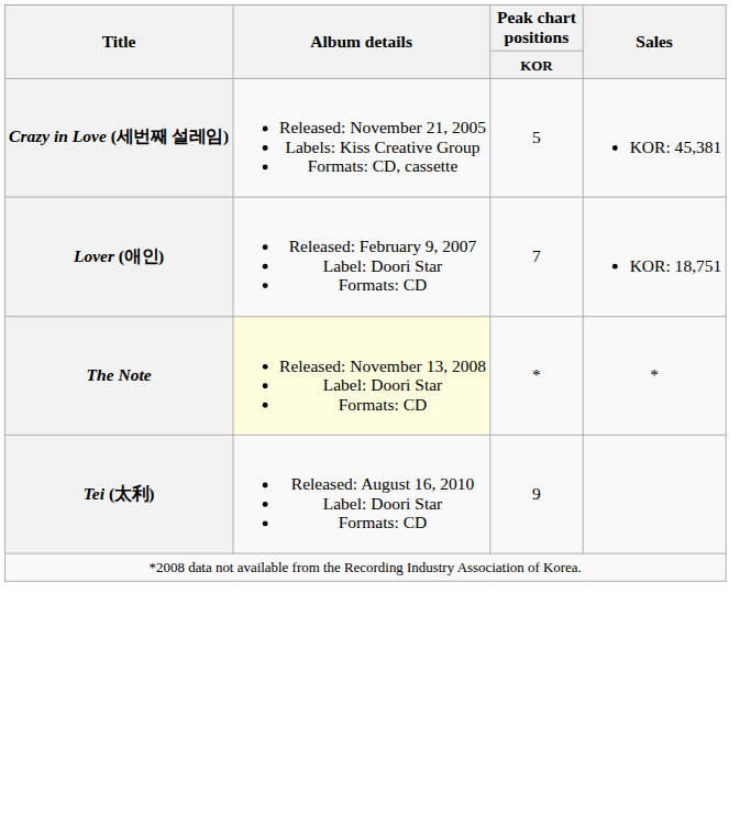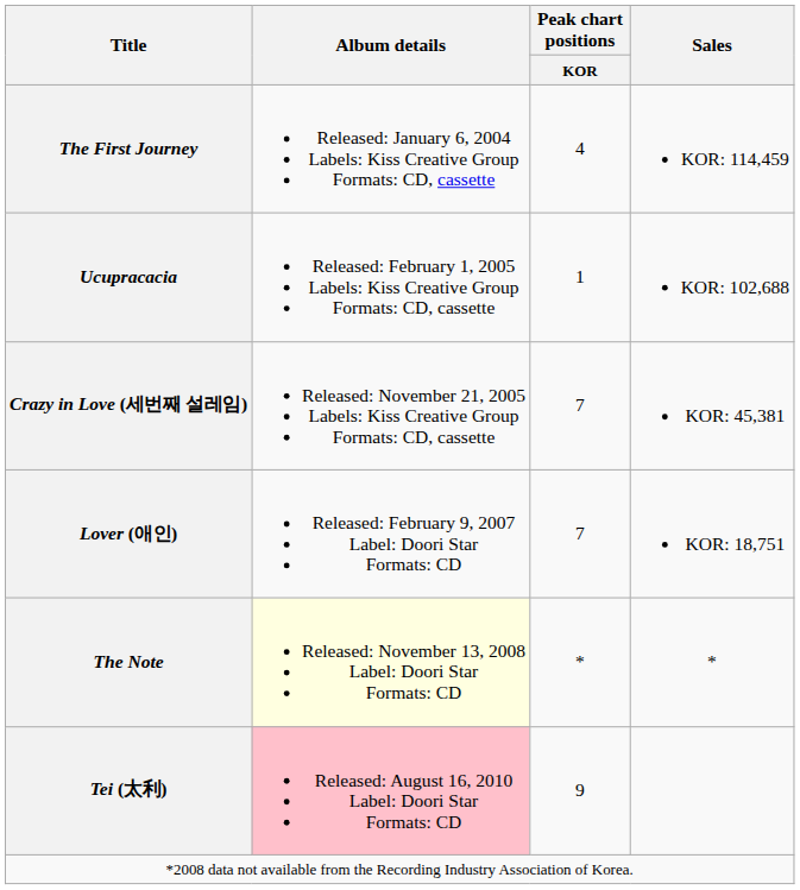+ row: The First Journey | Released: January 6, 2004 Labels: Kiss Creative Group Formats: CD, cassette | 4 | KOR: 114,459
+ row: Ucupracacia | Released: February 1, 2005 Labels: Kiss Creative Group Formats: CD, cassette | 1 | KOR: 102,688
Crazy in Love (세번째 설레임) | Peak chart positions / KOR: 5 -> 7
Tei (太利) | Album details: no background -> pink background
